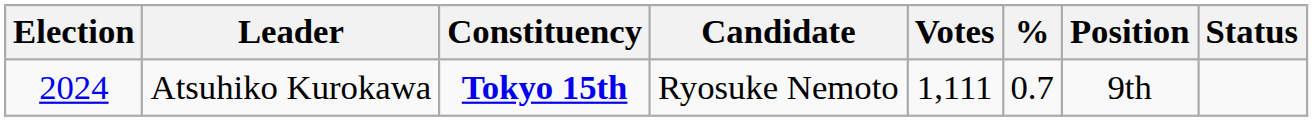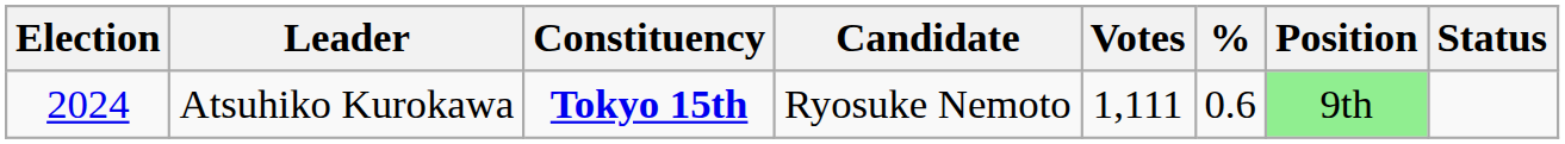Atsuhiko Kurokawa | %: 0.7 -> 0.6
Atsuhiko Kurokawa | Position: no background -> lightgreen background
